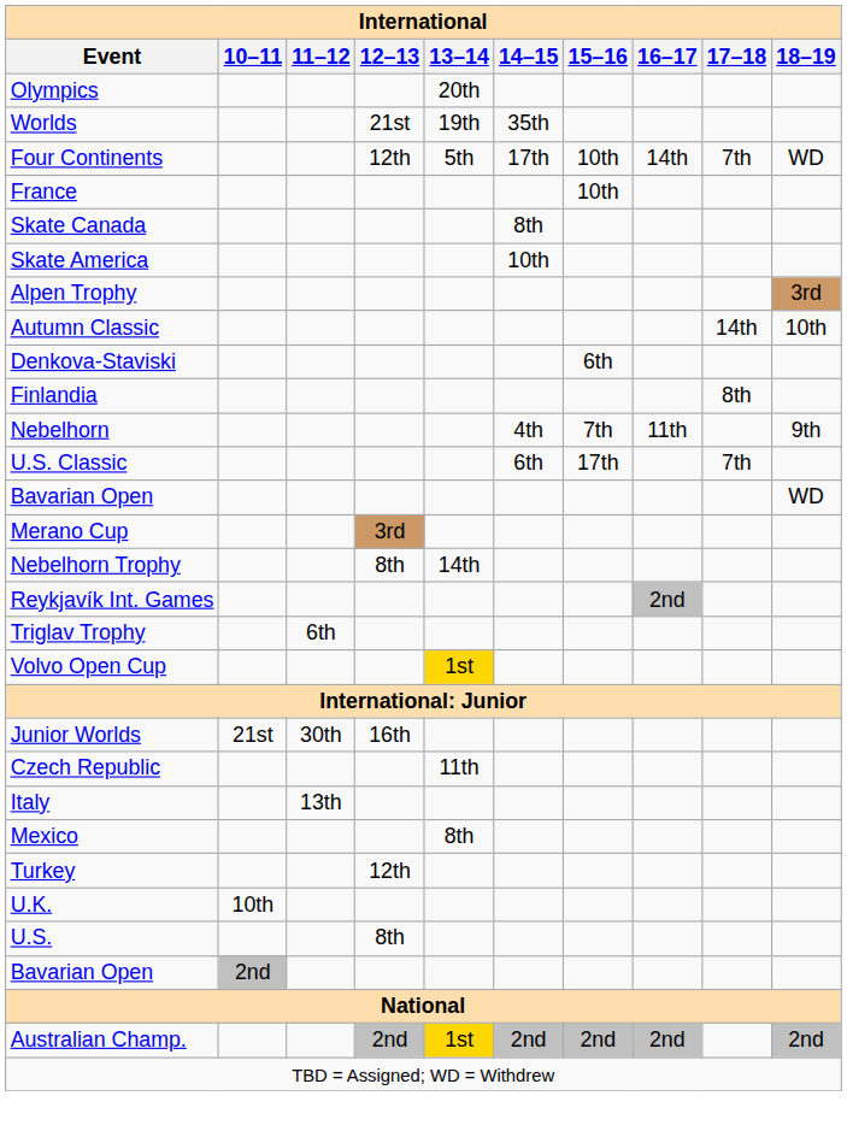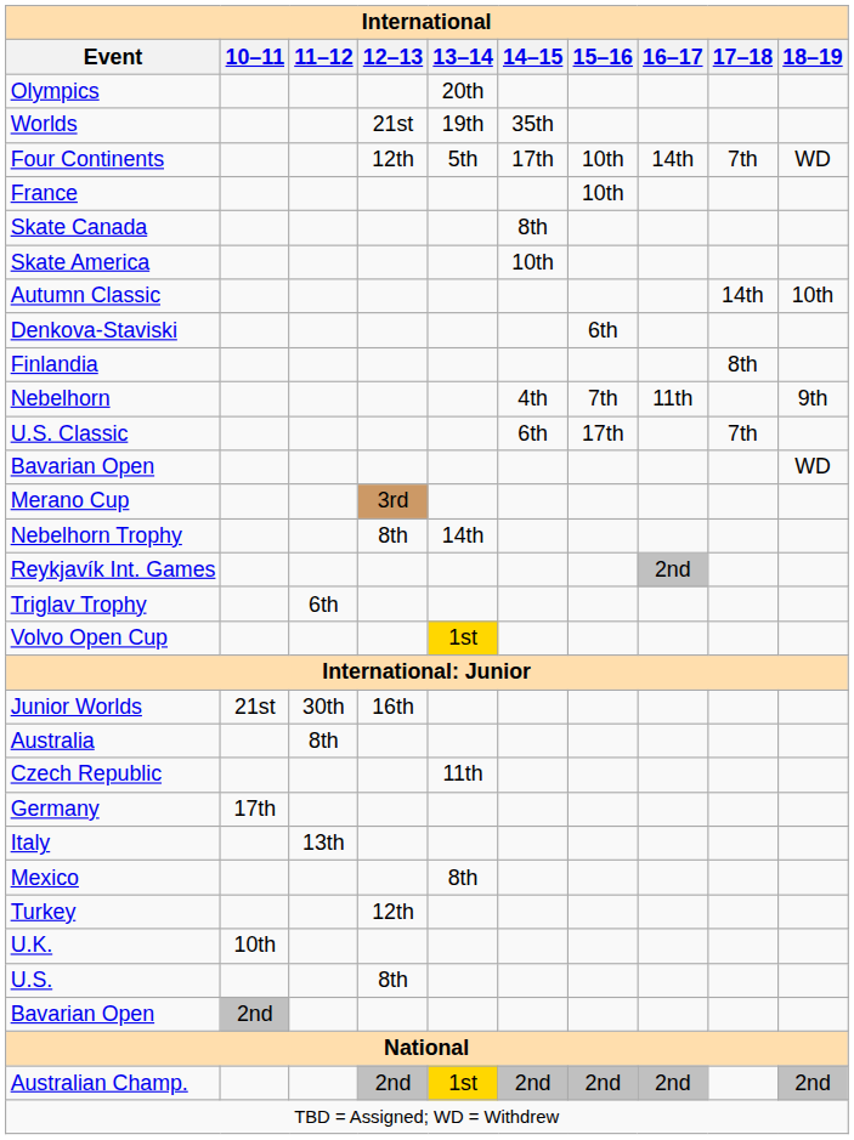- row: Alpen Trophy | 3rd
+ row: Australia | 8th
+ row: Germany | 17th
